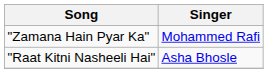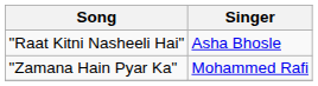rows swapped: "Zamana Hain Pyar Ka" <-> "Raat Kitni Nasheeli Hai"
